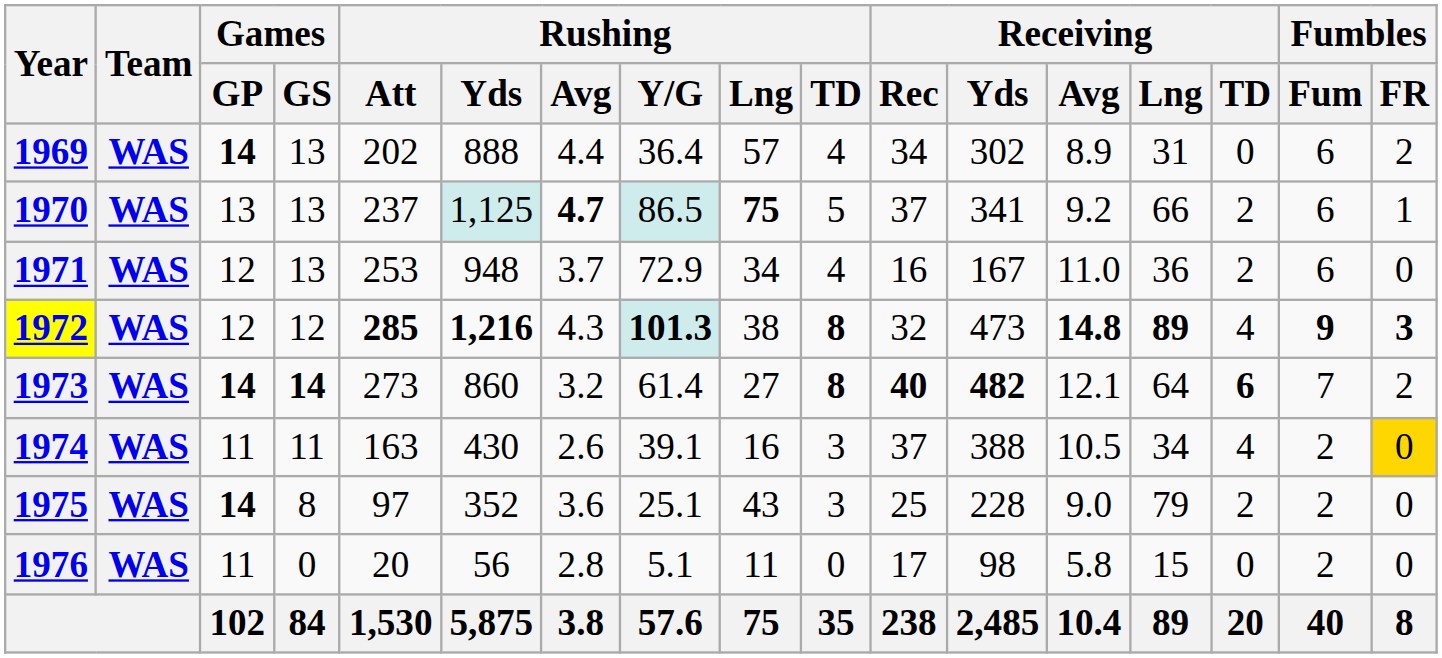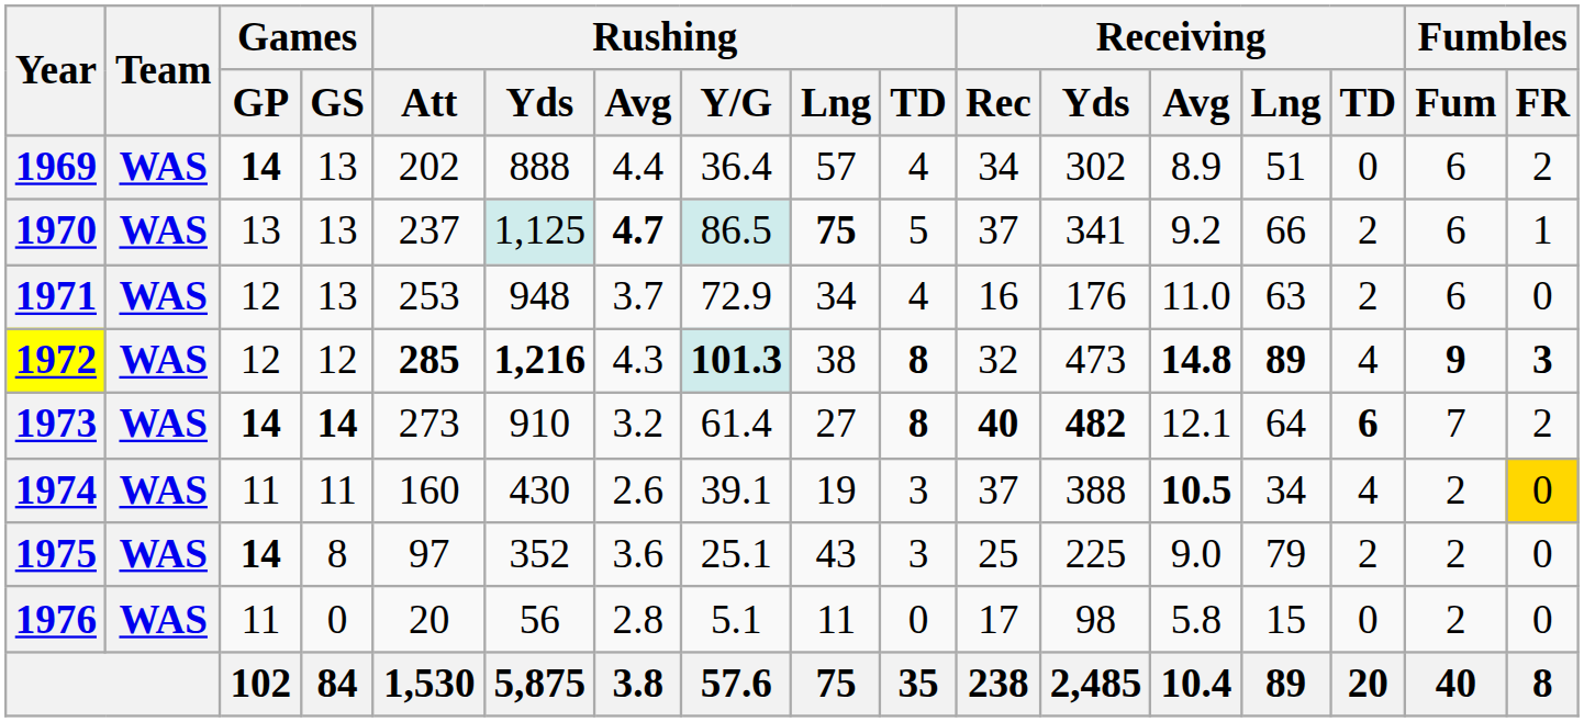1969 | Receiving / Lng: 31 -> 51
1971 | Receiving / Yds: 167 -> 176
1971 | Receiving / Lng: 36 -> 63
1973 | Rushing / Yds: 860 -> 910
1974 | Rushing / Att: 163 -> 160
1974 | Rushing / Lng: 16 -> 19
1974 | Receiving / Avg: normal -> bold
1975 | Receiving / Yds: 228 -> 225
